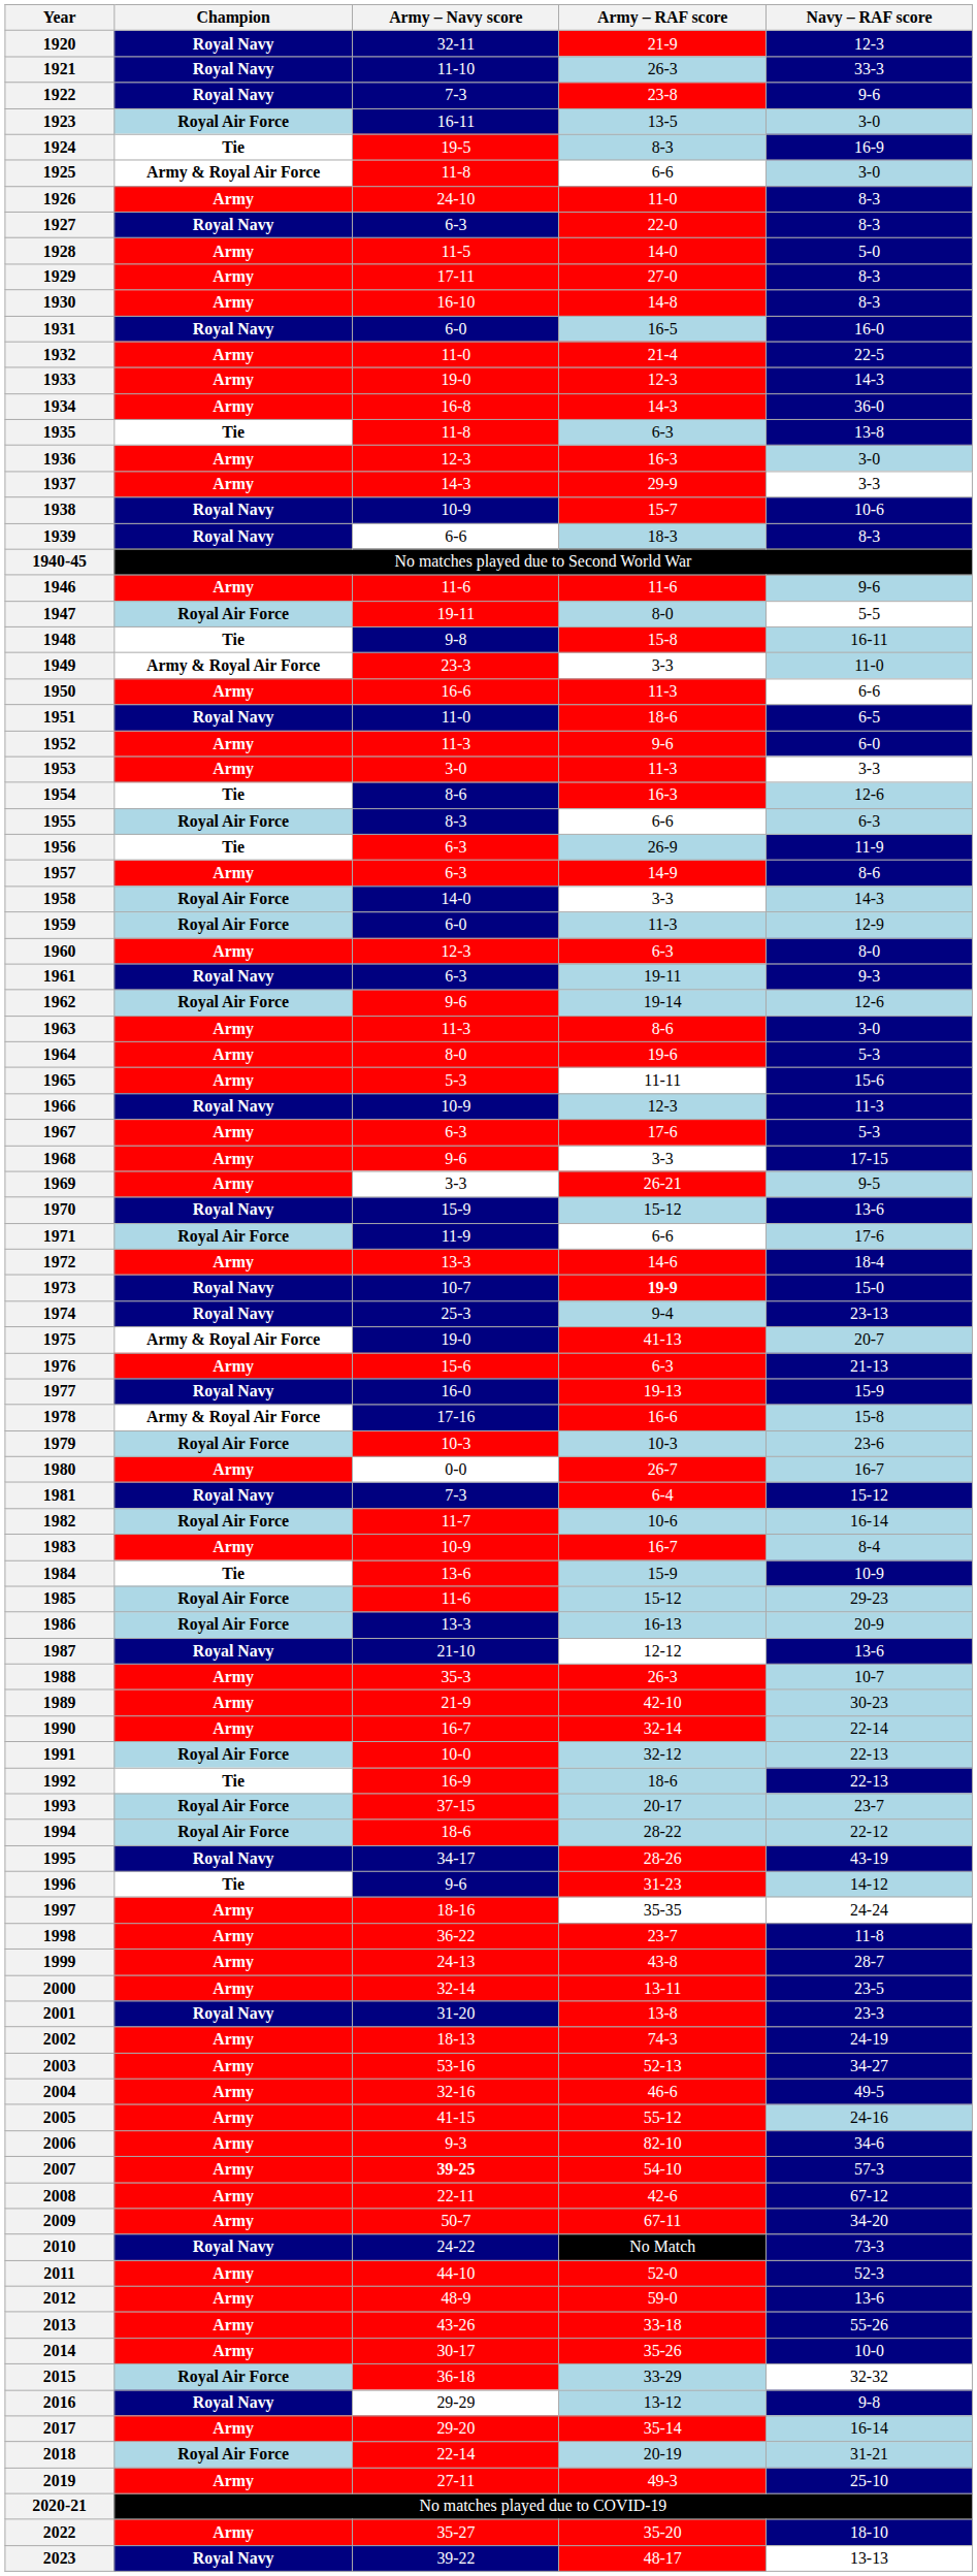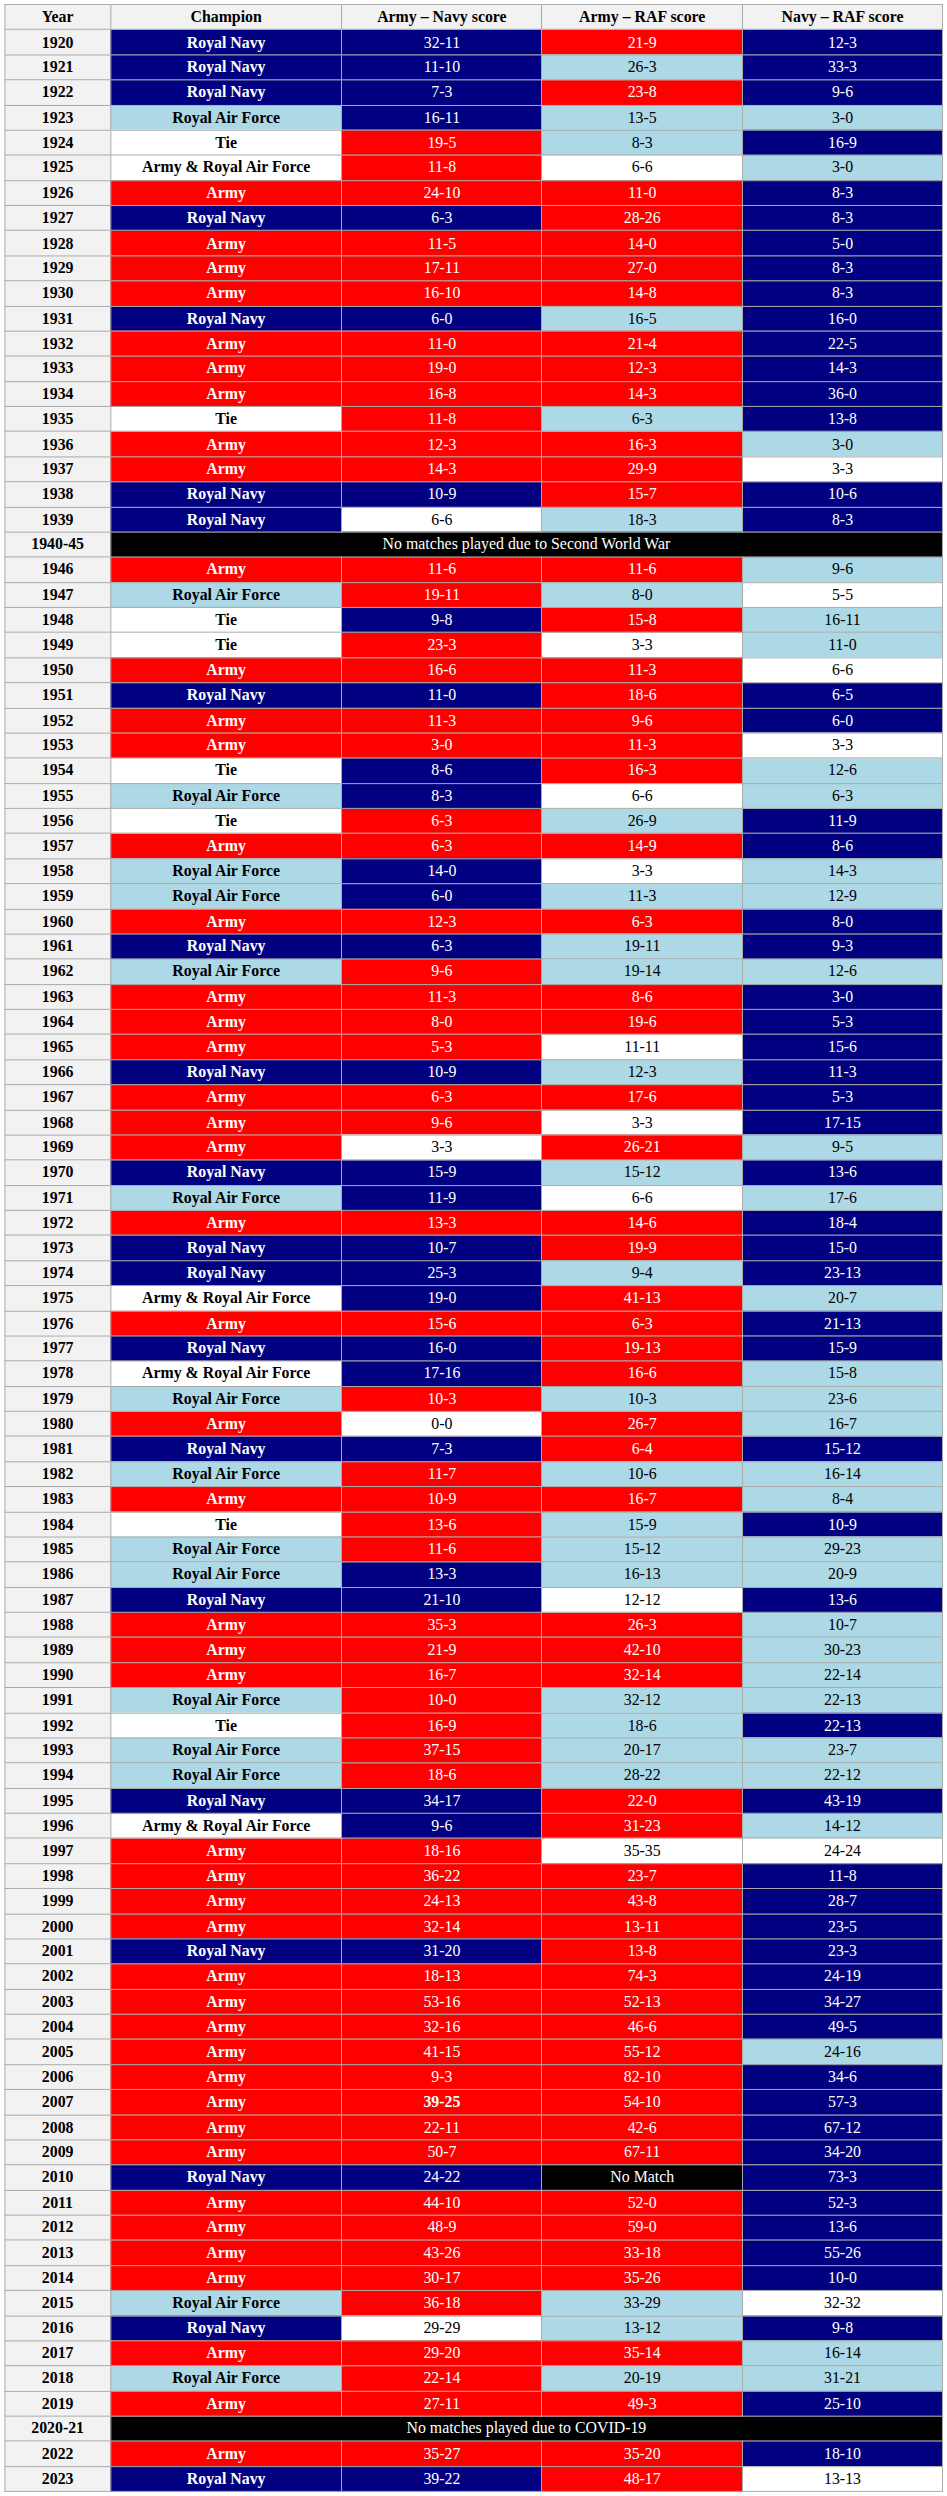1927 | Army – RAF score: 22-0 -> 28-26
1949 | Champion: Army & Royal Air Force -> Tie
1973 | Army – RAF score: bold -> normal
1995 | Army – RAF score: 28-26 -> 22-0
1996 | Champion: Tie -> Army & Royal Air Force
